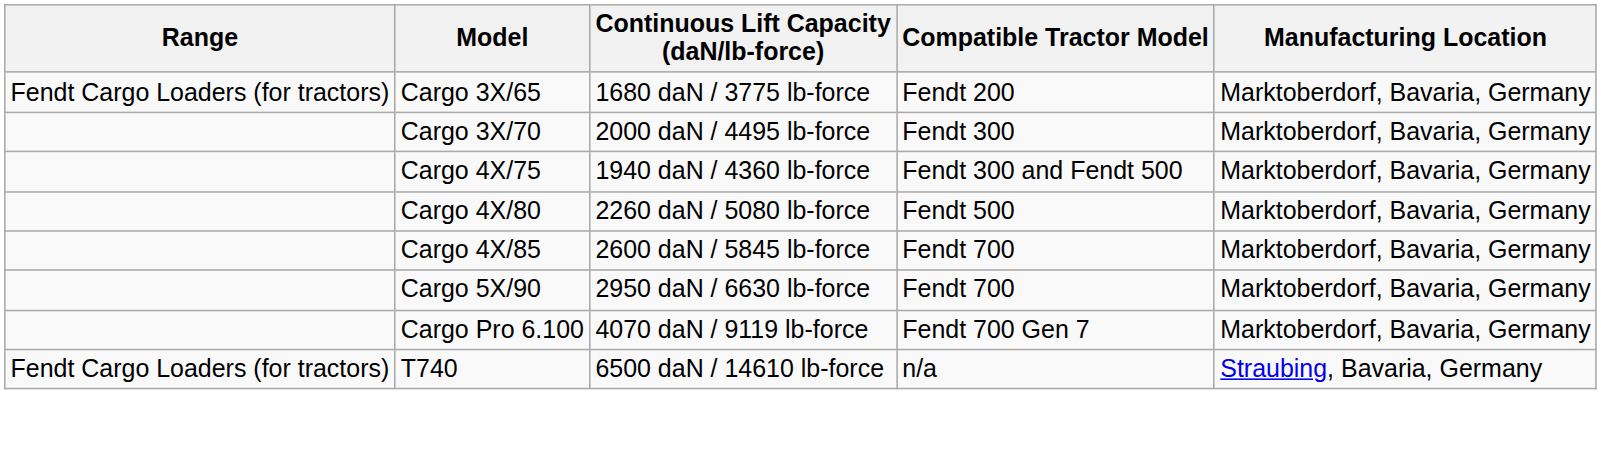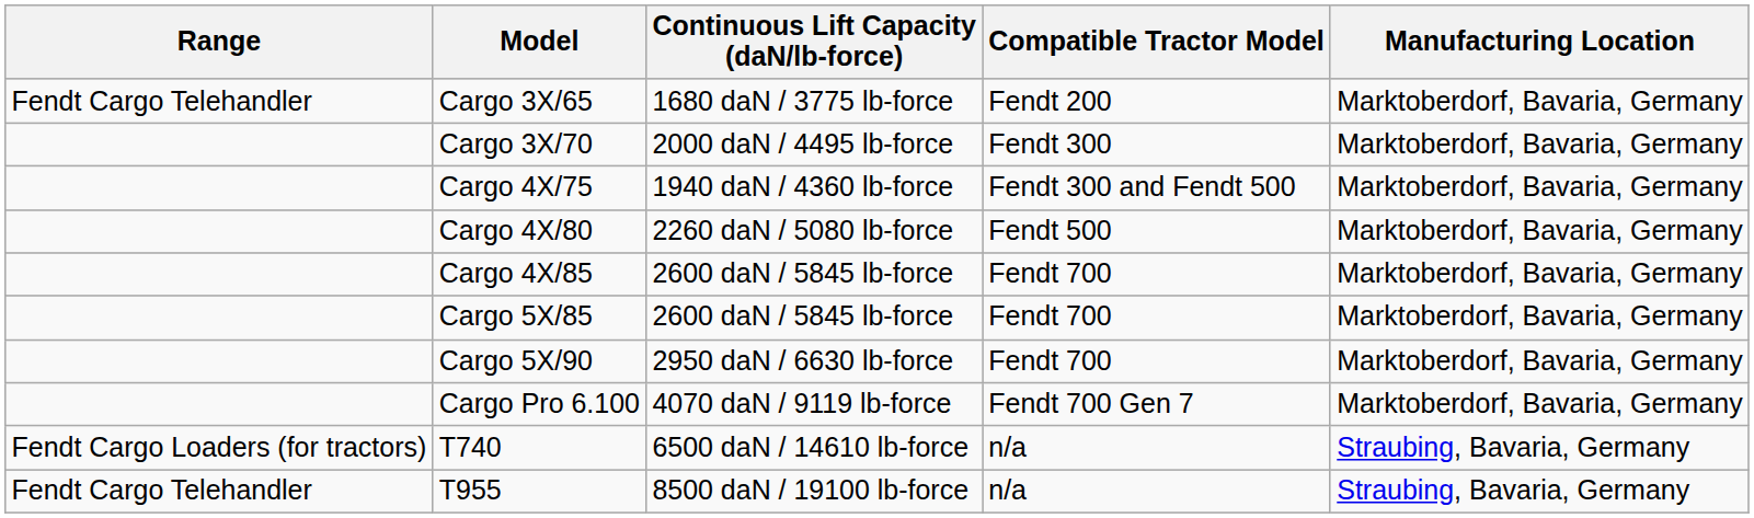Cargo 3X/65 | Range: Fendt Cargo Loaders (for tractors) -> Fendt Cargo Telehandler
+ row: Cargo 5X/85 | 2600 daN / 5845 lb-force | Fendt 700 | Marktoberdorf, Bavaria, Germany
+ row: Fendt Cargo Telehandler | T955 | 8500 daN / 19100 lb-force | n/a | Straubing, Bavaria, Germany
